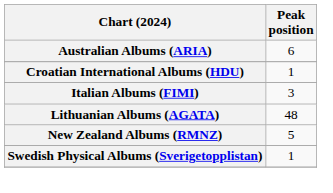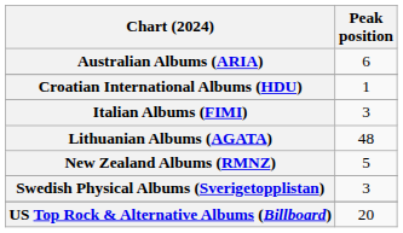Swedish Physical Albums (Sverigetopplistan) | Peak position: 1 -> 3
+ row: US Top Rock & Alternative Albums (Billboard) | 20
